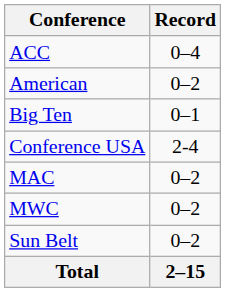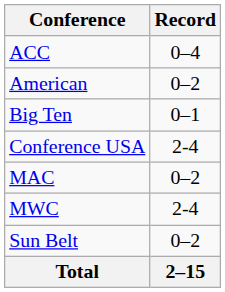MWC | Record: 0–2 -> 2-4
